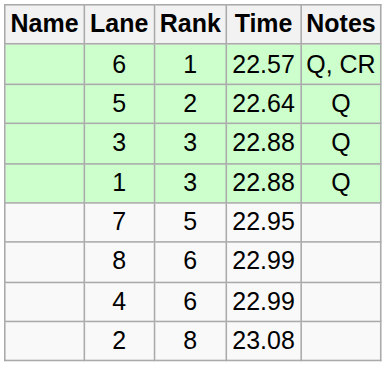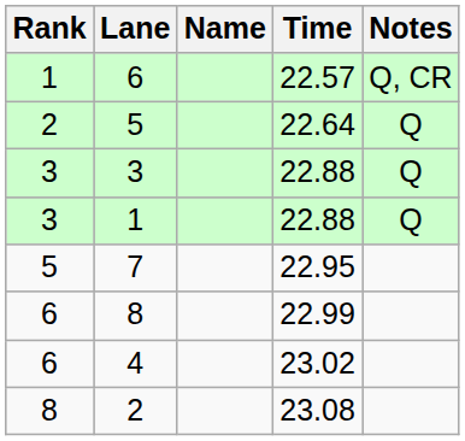columns swapped: Rank <-> Name
4 | Time: 22.99 -> 23.02
